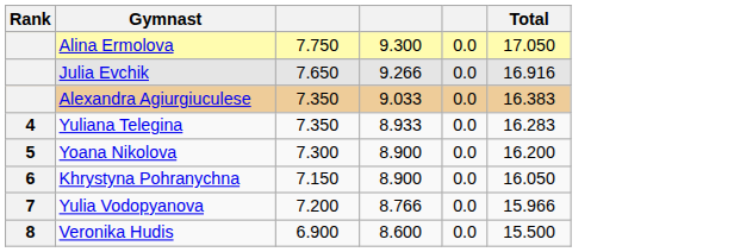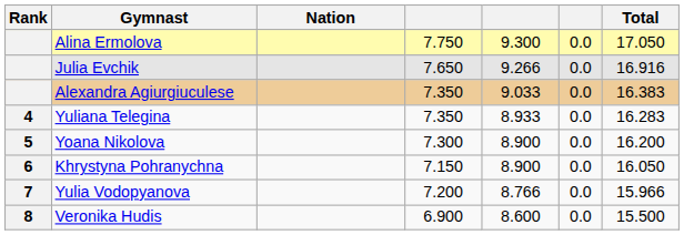+ column: Nation
